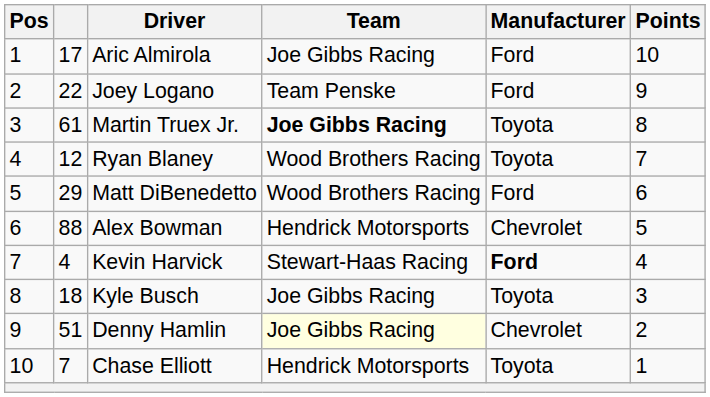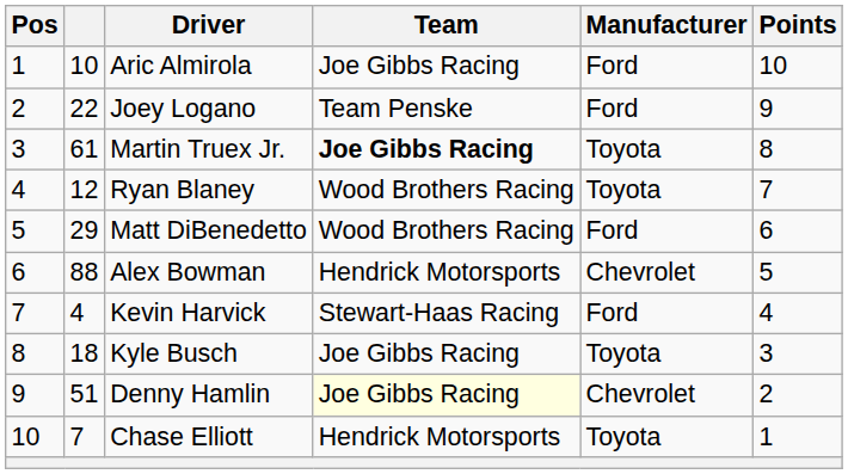Aric Almirola | column 2: 17 -> 10
Kevin Harvick | Manufacturer: bold -> normal
